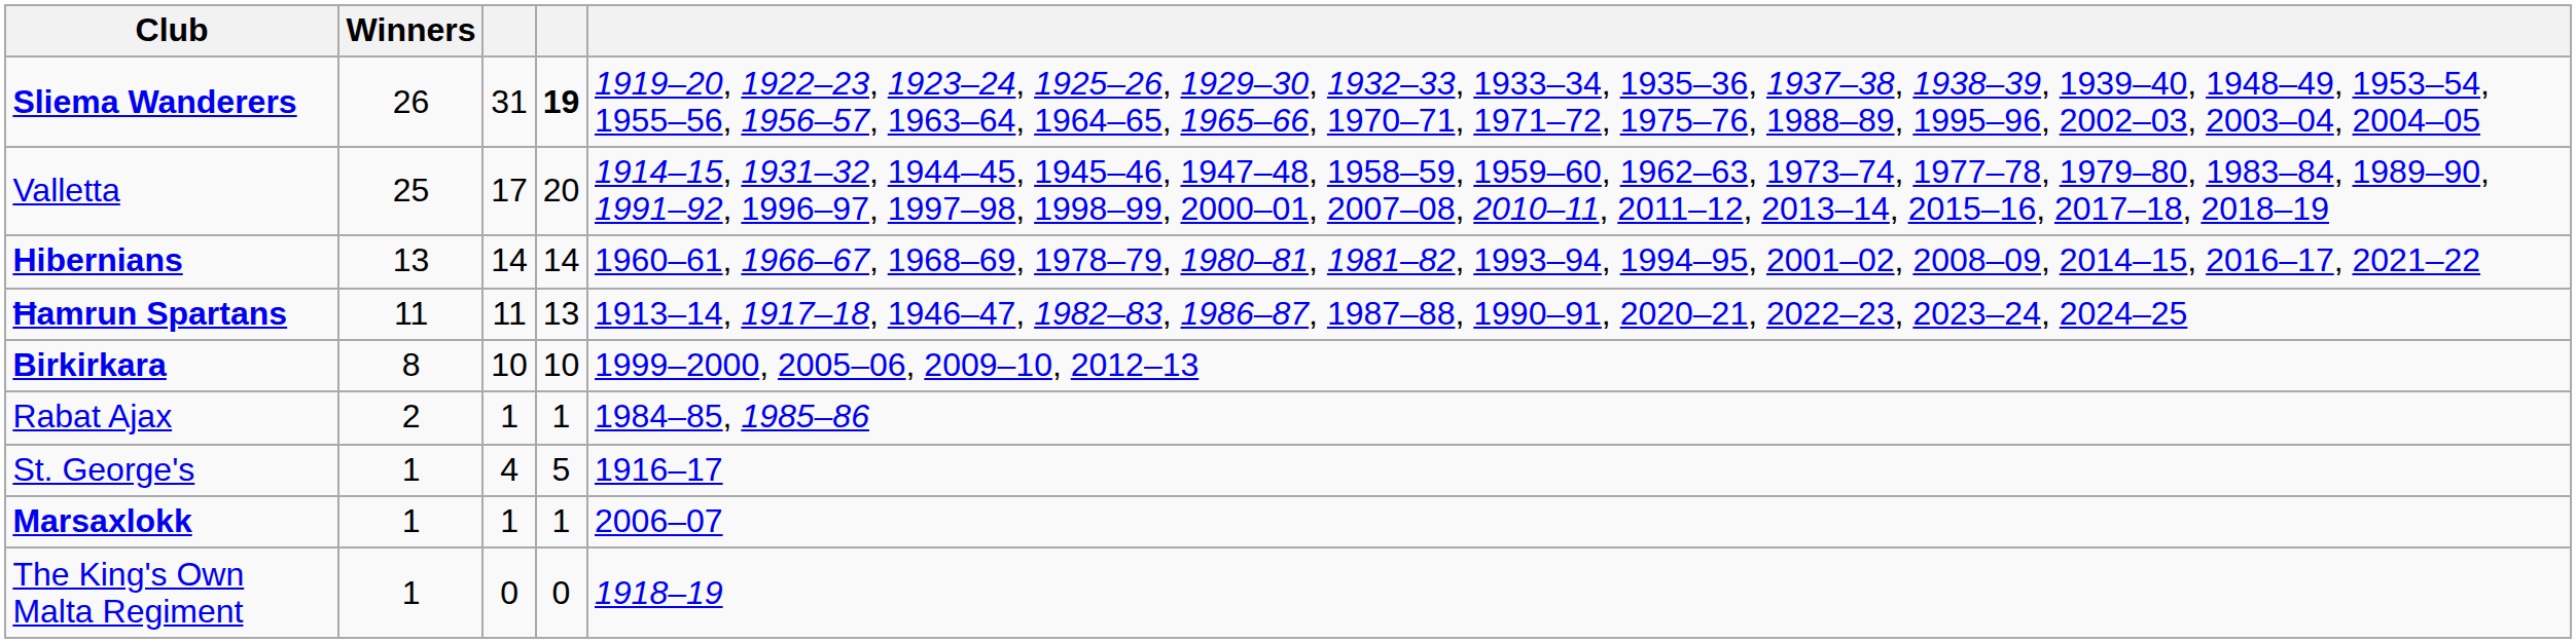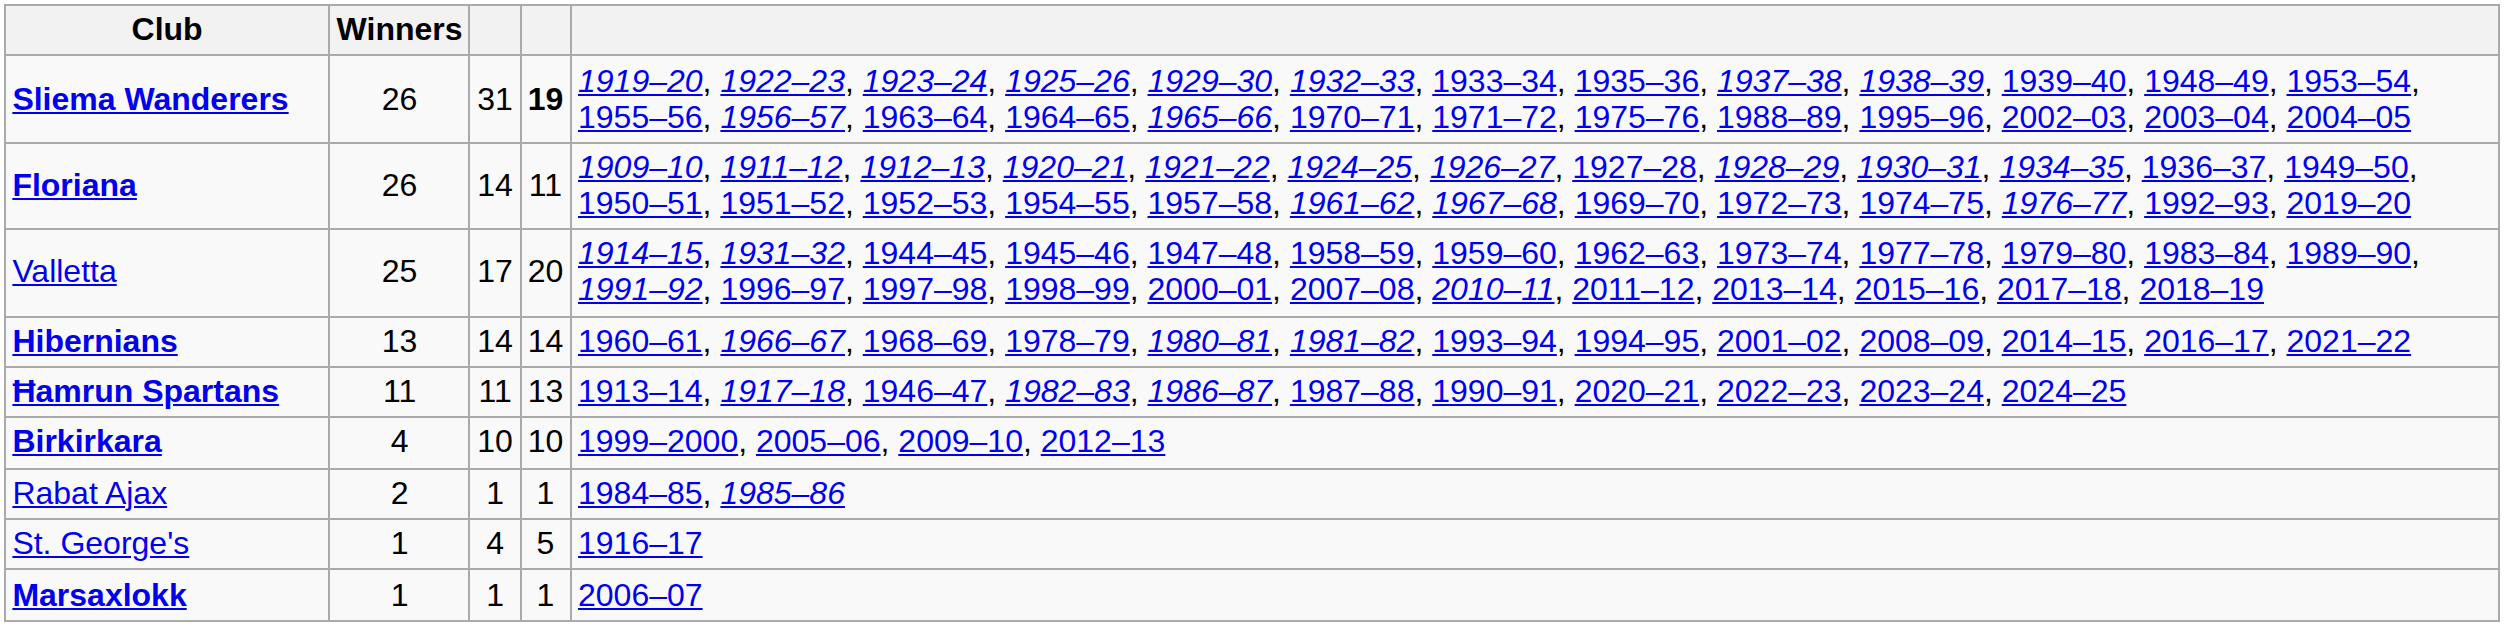+ row: Floriana | 26 | 14 | 11 | 1909–10, 1911–12, 1912–13, 1920–21, 1921–22, 1924–25, 1926–27, 1927–28, 1928–29, 1930–31, 1934–35, 1936–37, 1949–50, 1950–51, 1951–52, 1952–53, 1954–55, 1957–58, 1961–62, 1967–68, 1969–70, 1972–73, 1974–75, 1976–77, 1992–93, 2019–20
Birkirkara | Winners: 8 -> 4
- row: The King's Own Malta Regiment | 1 | 0 | 0 | 1918–19
